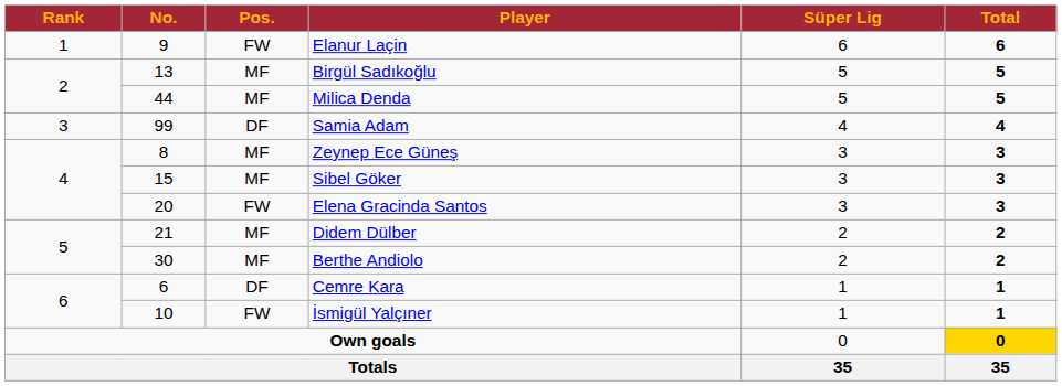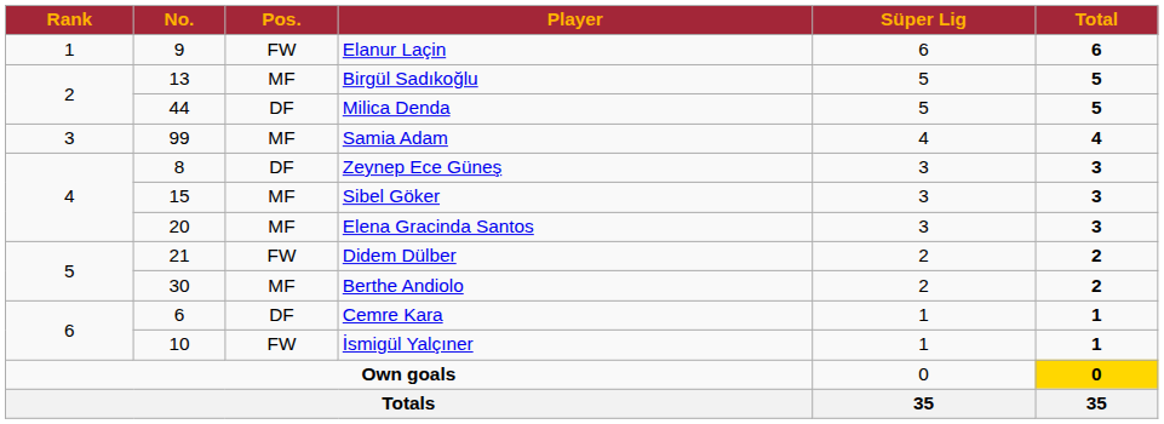Milica Denda | Pos.: MF -> DF
Samia Adam | Pos.: DF -> MF
Zeynep Ece Güneş | Pos.: MF -> DF
Elena Gracinda Santos | Pos.: FW -> MF
Didem Dülber | Pos.: MF -> FW
